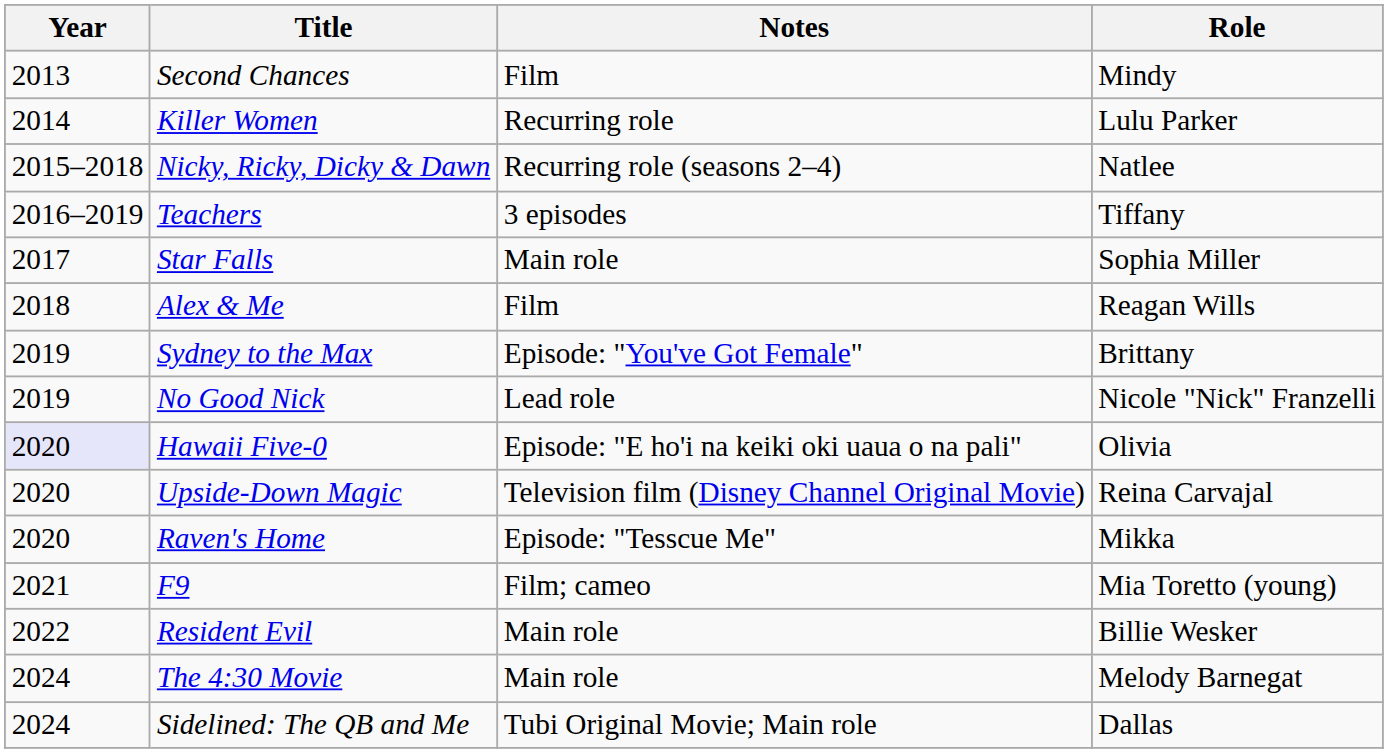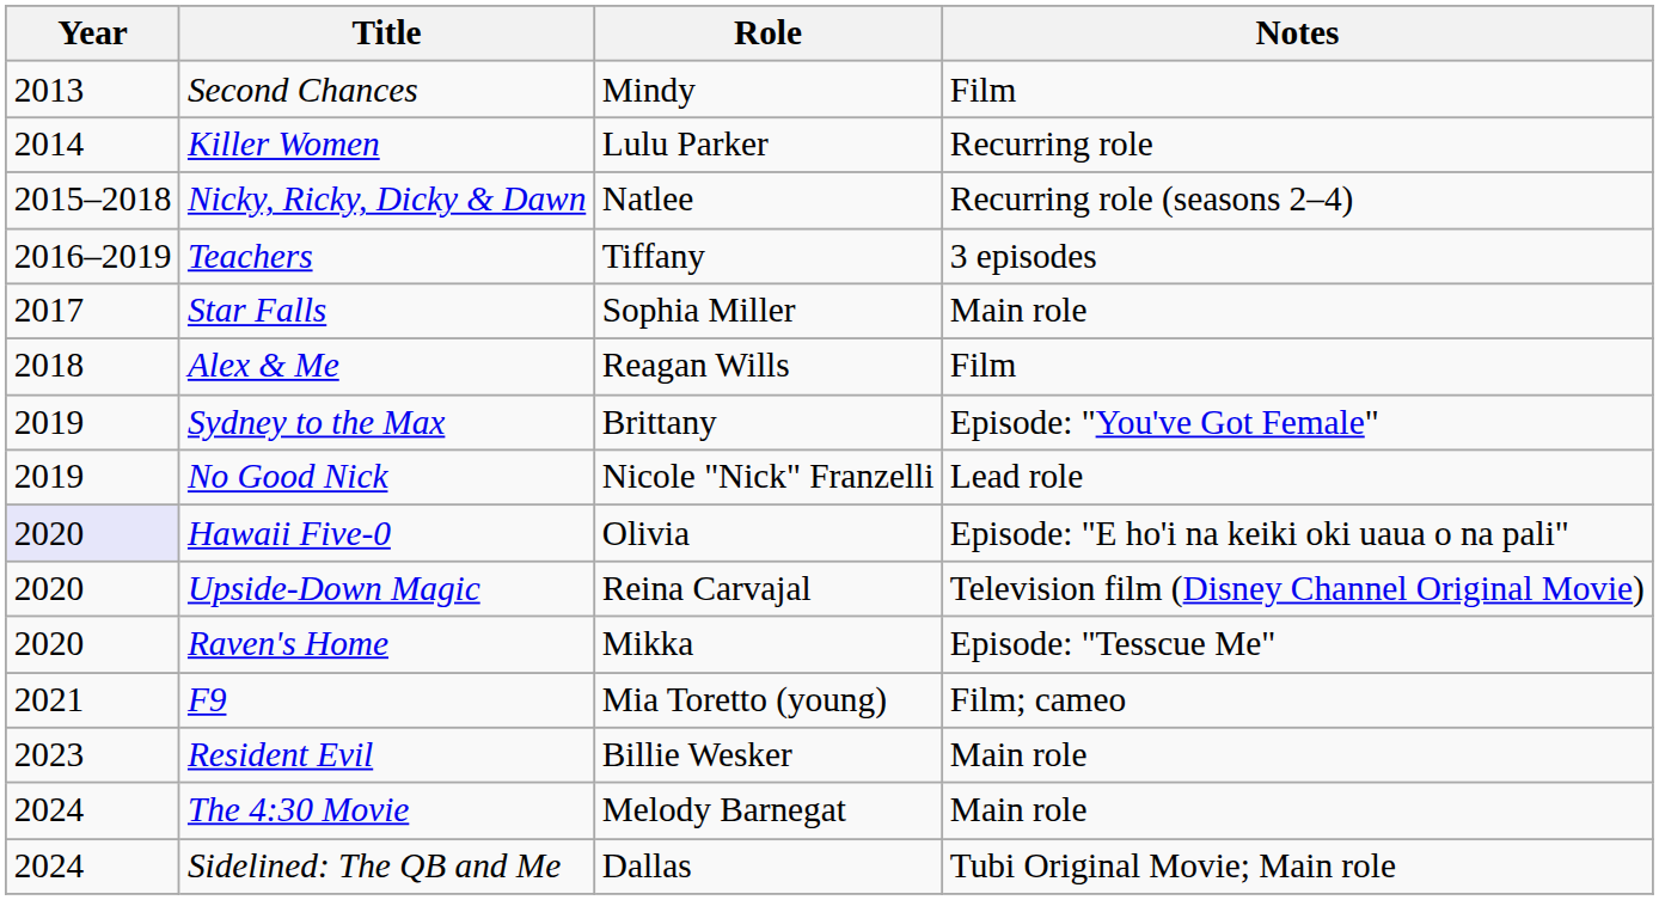columns swapped: Role <-> Notes
Resident Evil | Year: 2022 -> 2023
